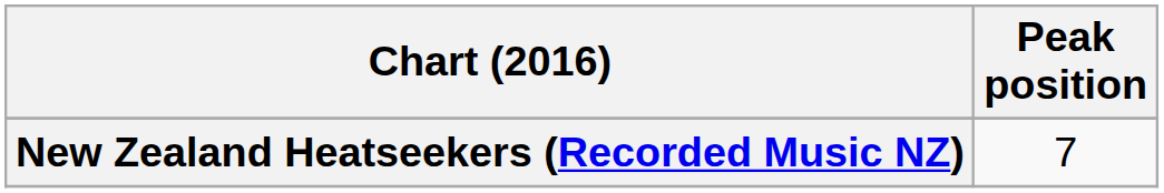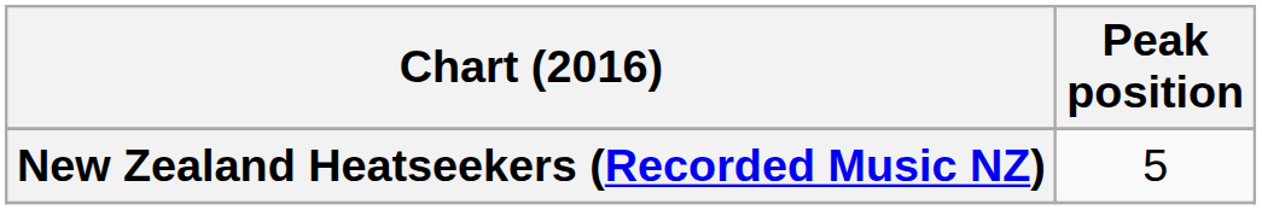New Zealand Heatseekers (Recorded Music NZ) | Peak position: 7 -> 5
